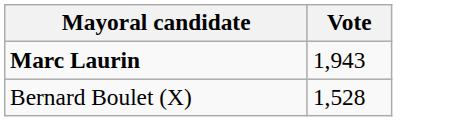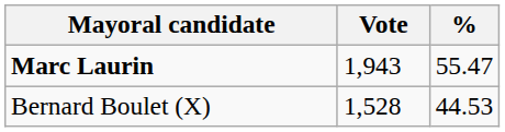+ column: % | 55.47 | 44.53
